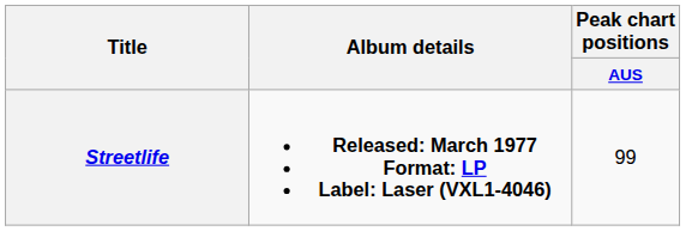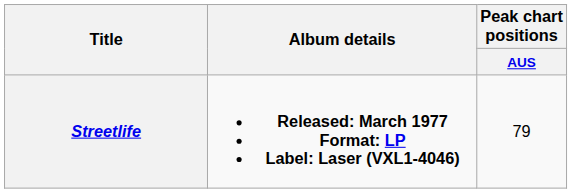Streetlife | Peak chart positions / AUS: 99 -> 79
